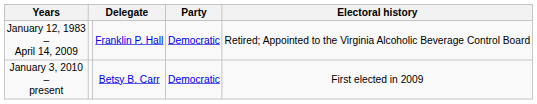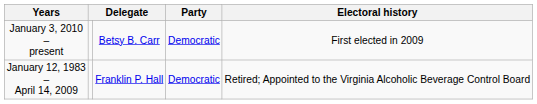rows swapped: January 12, 1983 – April 14, 2009 <-> January 3, 2010 – present
